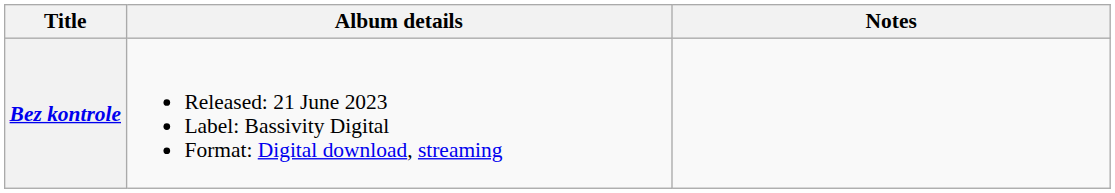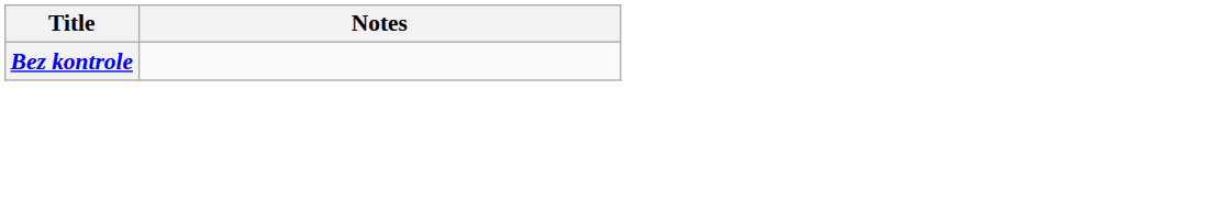- column: Album details | Released: 21 June 2023 Label: Bassivity Digital Format: Digital download, streaming
